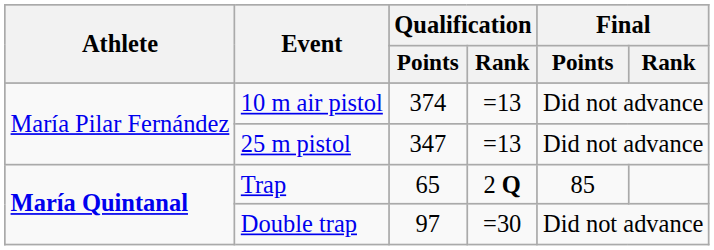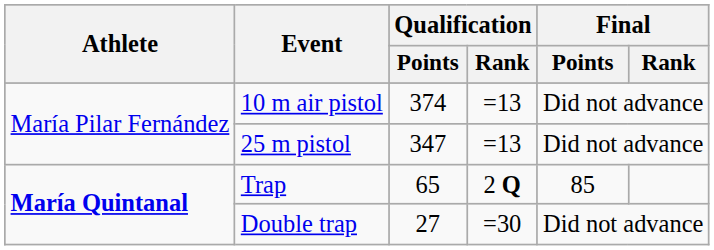Double trap | Qualification / Points: 97 -> 27
